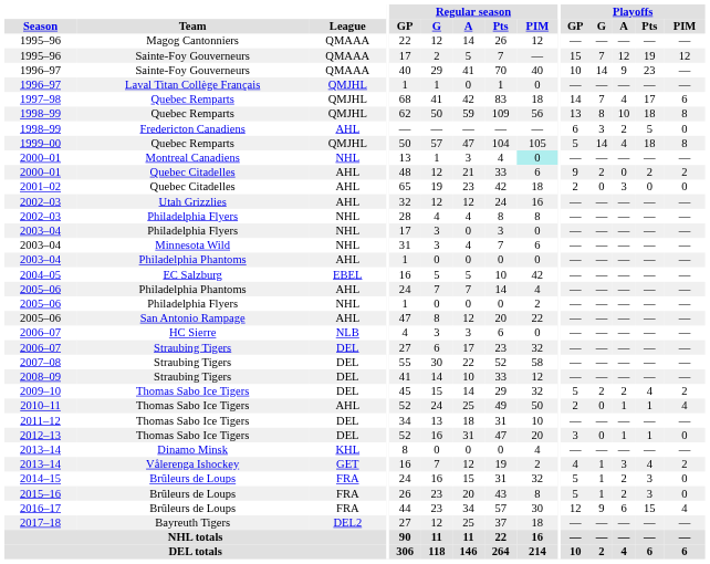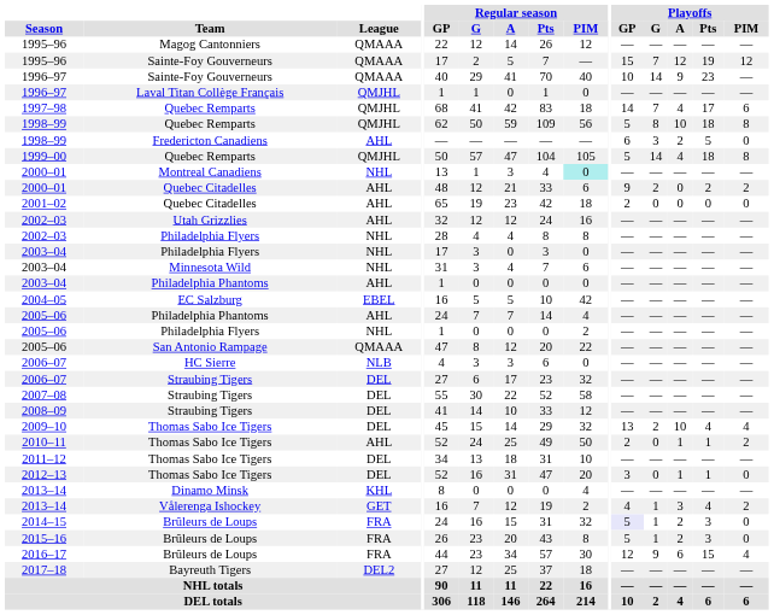1998–99 / Quebec Remparts | Playoffs / GP: 13 -> 5
2001–02 | Playoffs / A: 3 -> 0
2005–06 / San Antonio Rampage | League: AHL -> QMAAA
2009–10 | Playoffs / GP: 5 -> 13
2009–10 | Playoffs / A: 2 -> 10
2009–10 | Playoffs / PIM: 2 -> 4
2010–11 | Playoffs / PIM: 4 -> 2
2014–15 | Playoffs / GP: no background -> lavender background
